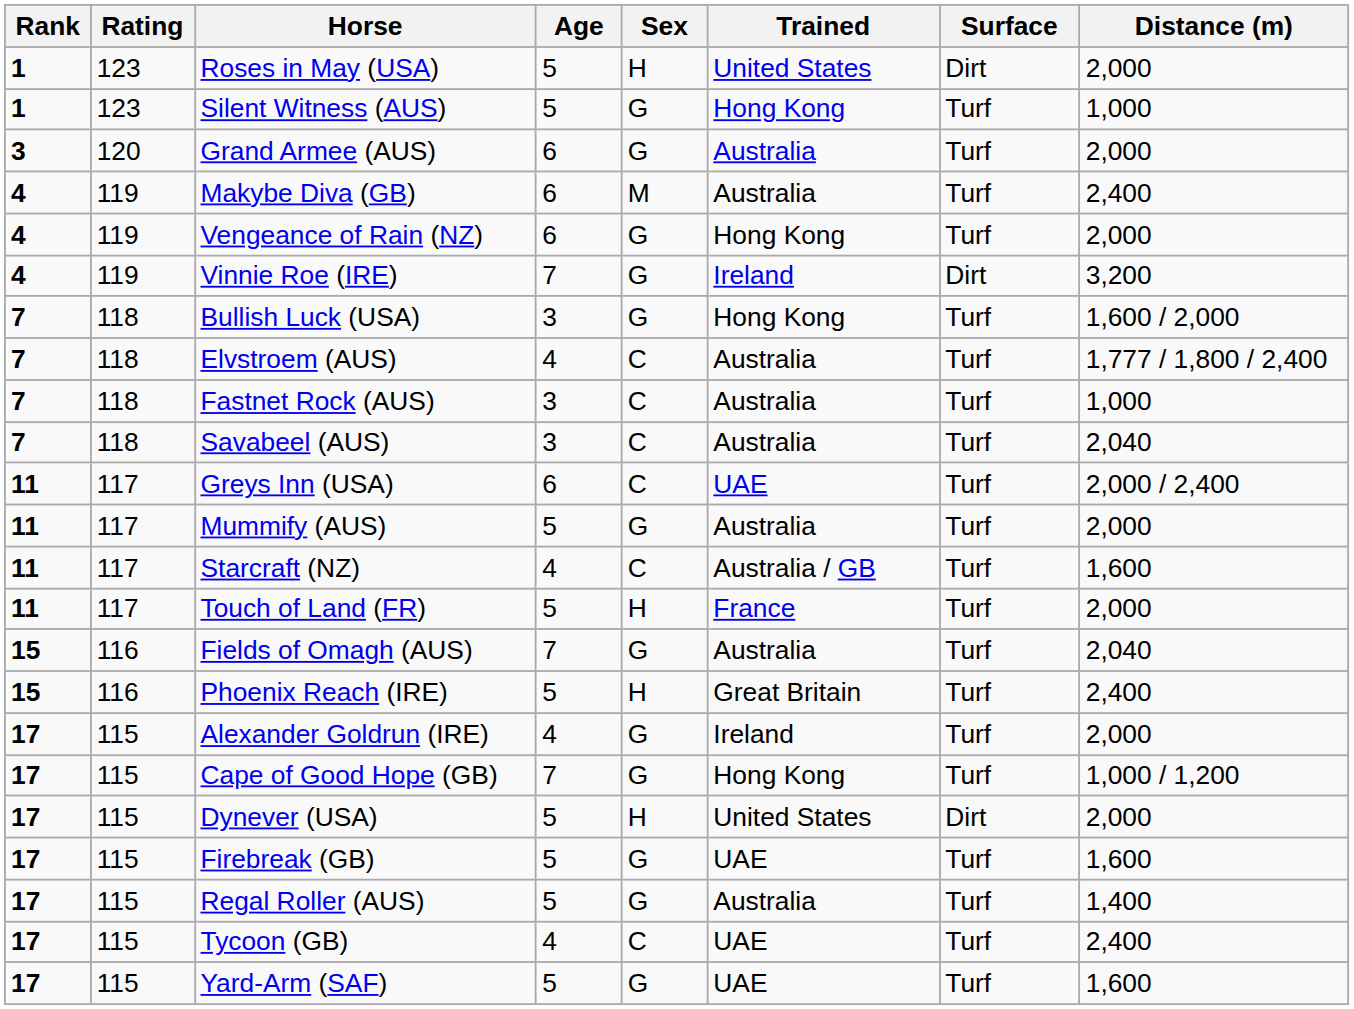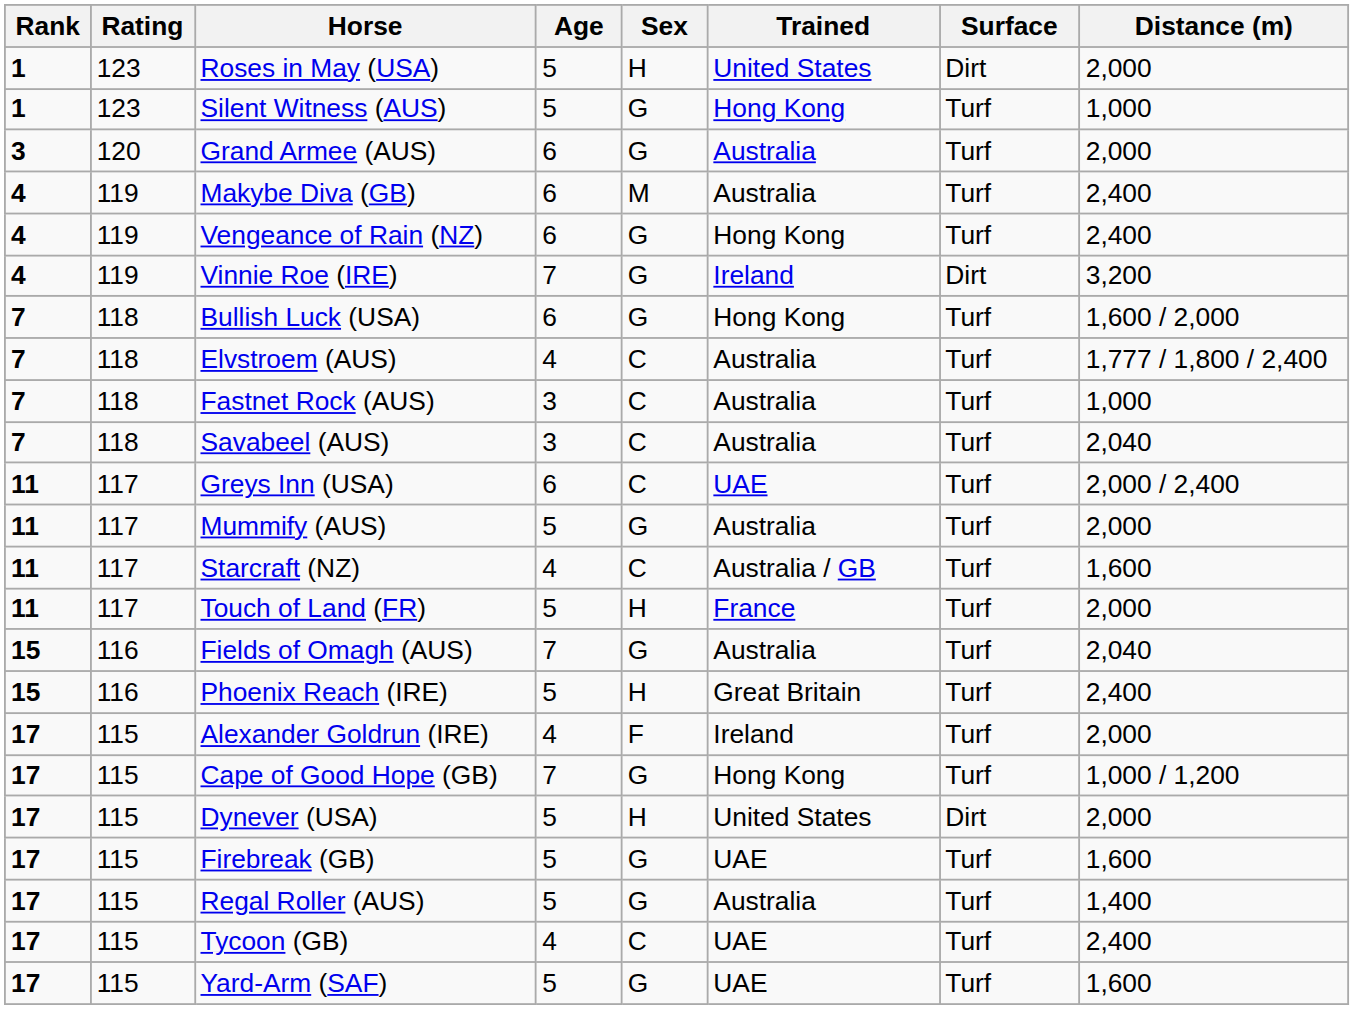Vengeance of Rain (NZ) | Distance (m): 2,000 -> 2,400
Bullish Luck (USA) | Age: 3 -> 6
Alexander Goldrun (IRE) | Sex: G -> F
